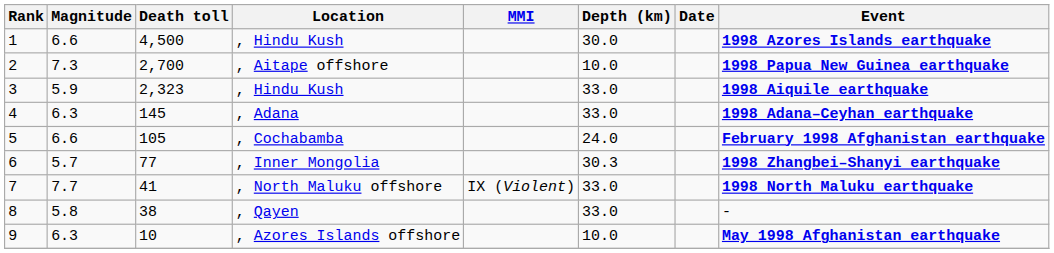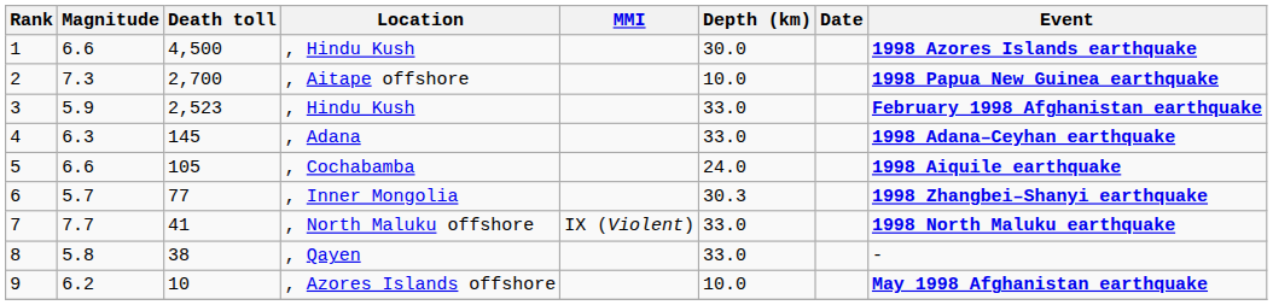3 | Death toll: 2,323 -> 2,523
3 | Event: 1998 Aiquile earthquake -> February 1998 Afghanistan earthquake
5 | Event: February 1998 Afghanistan earthquake -> 1998 Aiquile earthquake
9 | Magnitude: 6.3 -> 6.2
